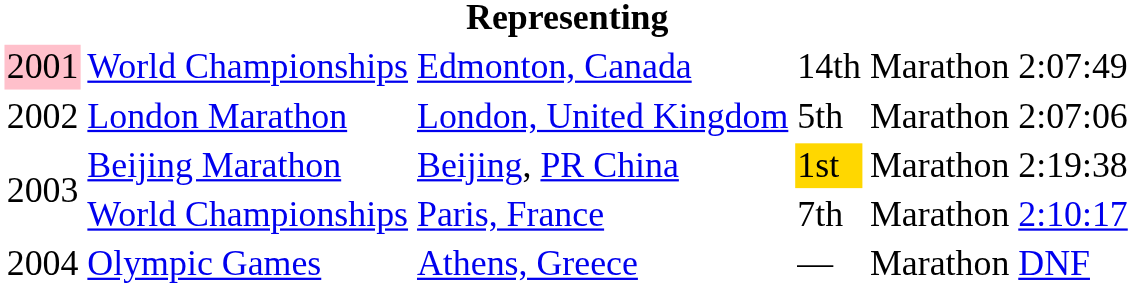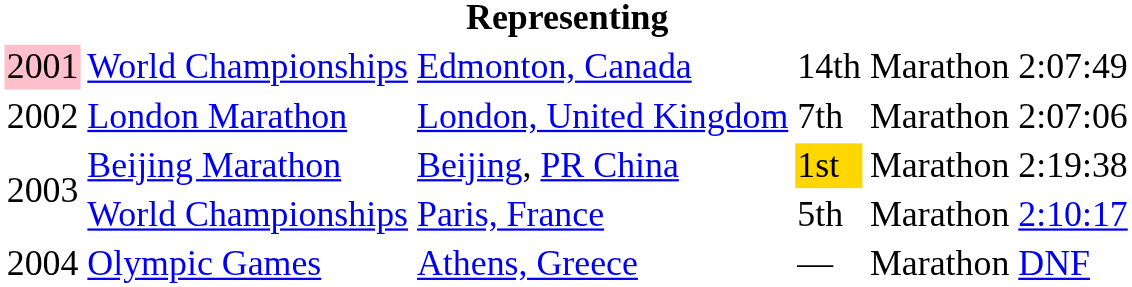London, United Kingdom | column 4: 5th -> 7th
Paris, France | column 4: 7th -> 5th
